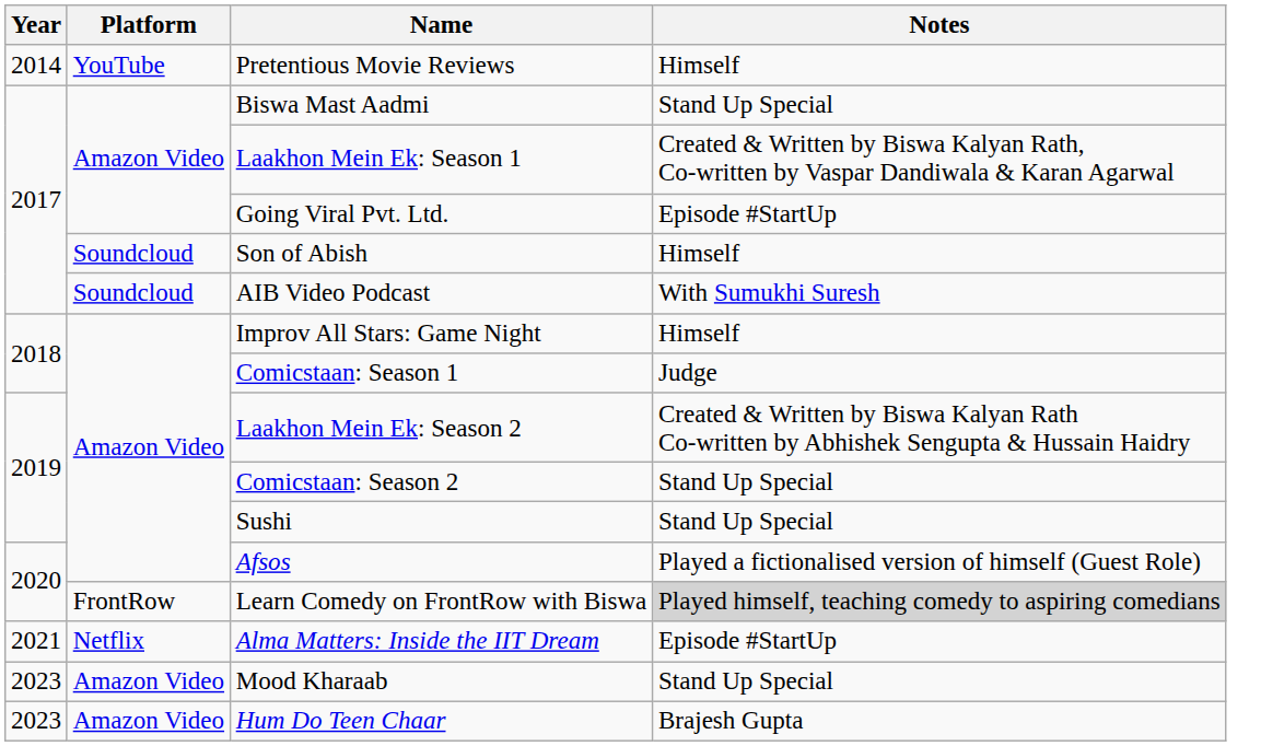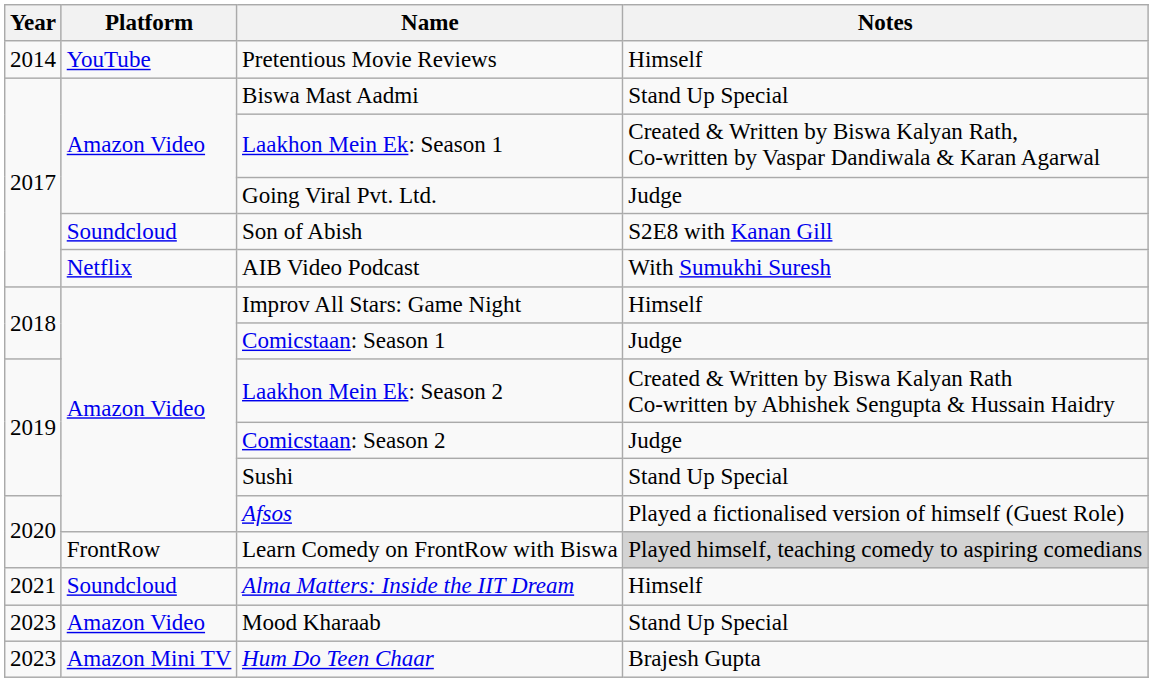Going Viral Pvt. Ltd. | Notes: Episode #StartUp -> Judge
Son of Abish | Notes: Himself -> S2E8 with Kanan Gill
AIB Video Podcast | Platform: Soundcloud -> Netflix
Comicstaan: Season 2 | Notes: Stand Up Special -> Judge
Alma Matters: Inside the IIT Dream | Platform: Netflix -> Soundcloud
Alma Matters: Inside the IIT Dream | Notes: Episode #StartUp -> Himself
Hum Do Teen Chaar | Platform: Amazon Video -> Amazon Mini TV
